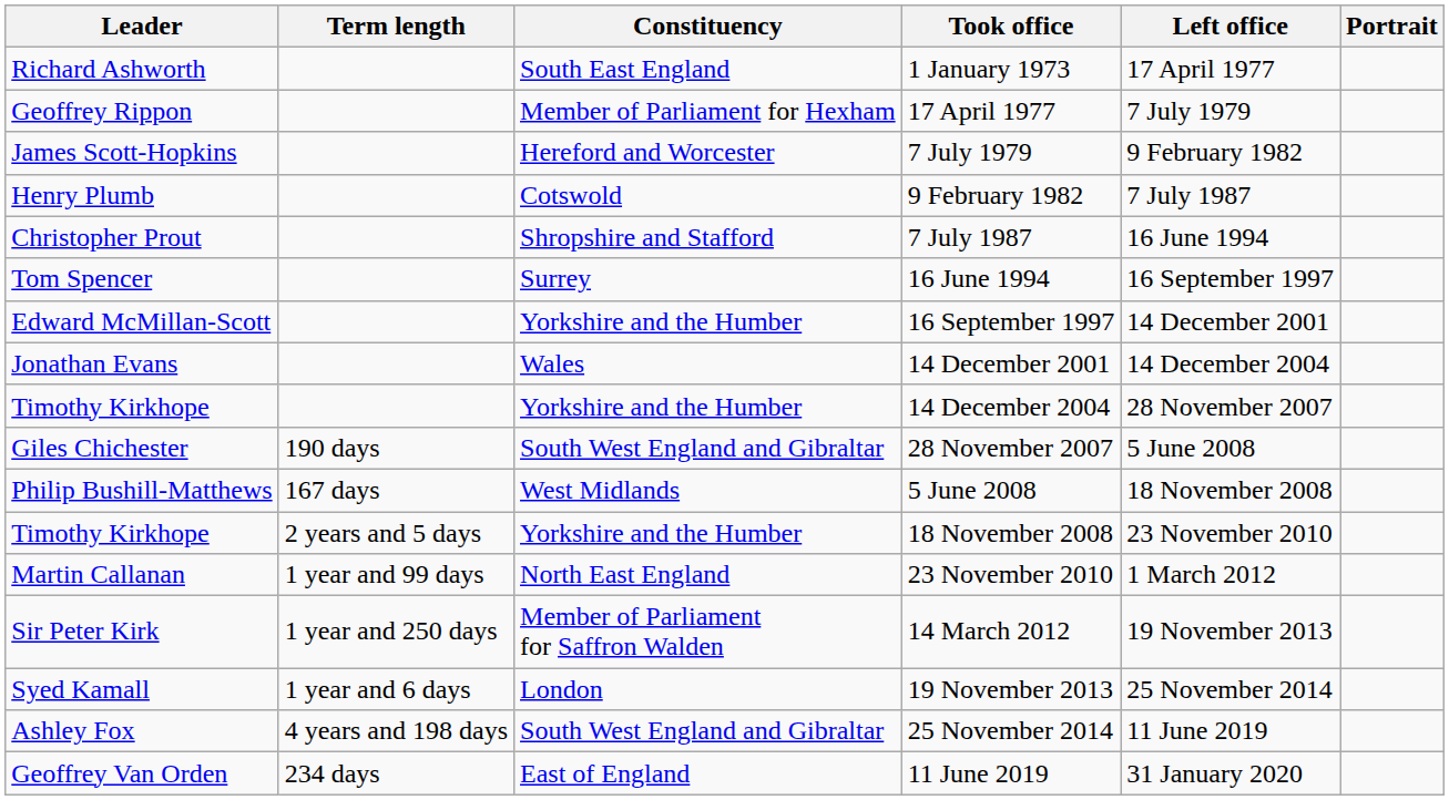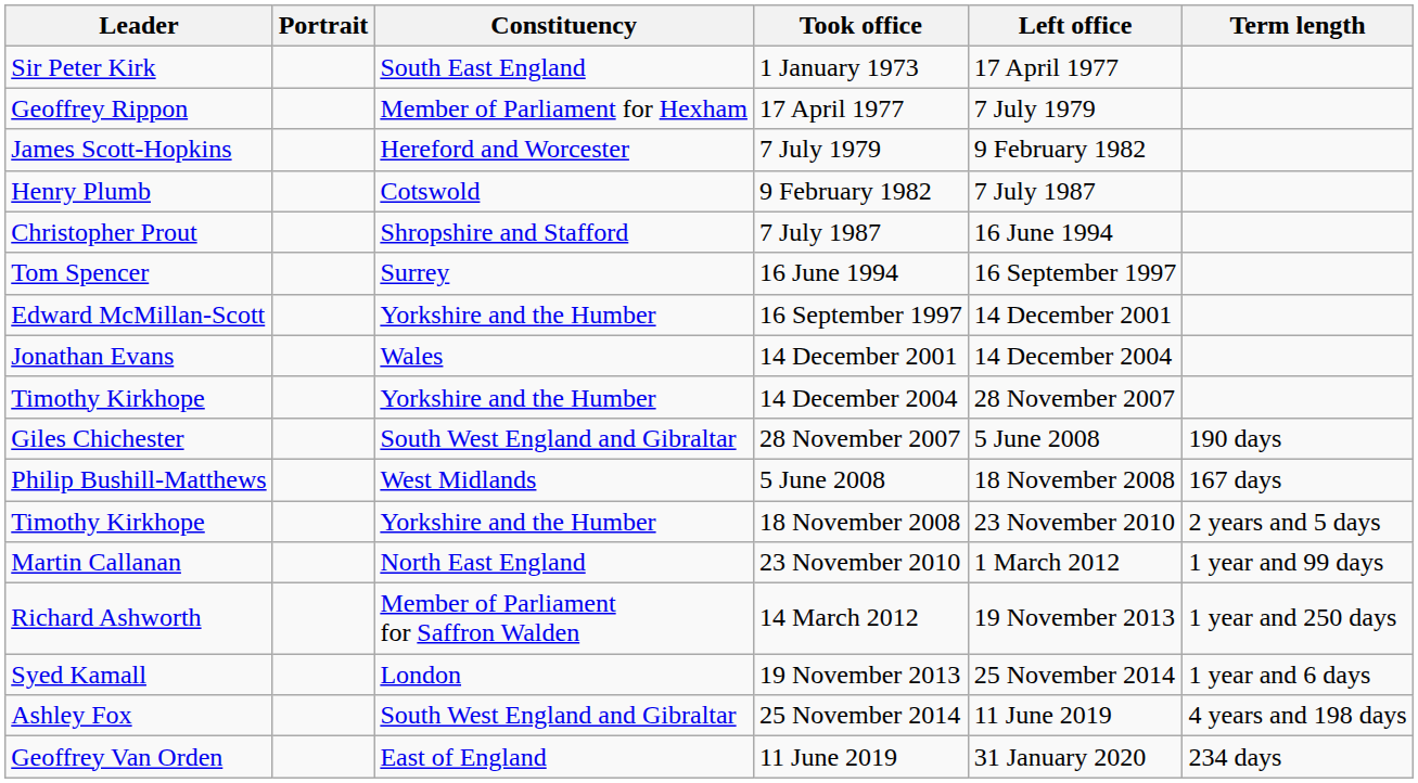columns swapped: Portrait <-> Term length
1 January 1973 | Leader: Richard Ashworth -> Sir Peter Kirk
14 March 2012 | Leader: Sir Peter Kirk -> Richard Ashworth
